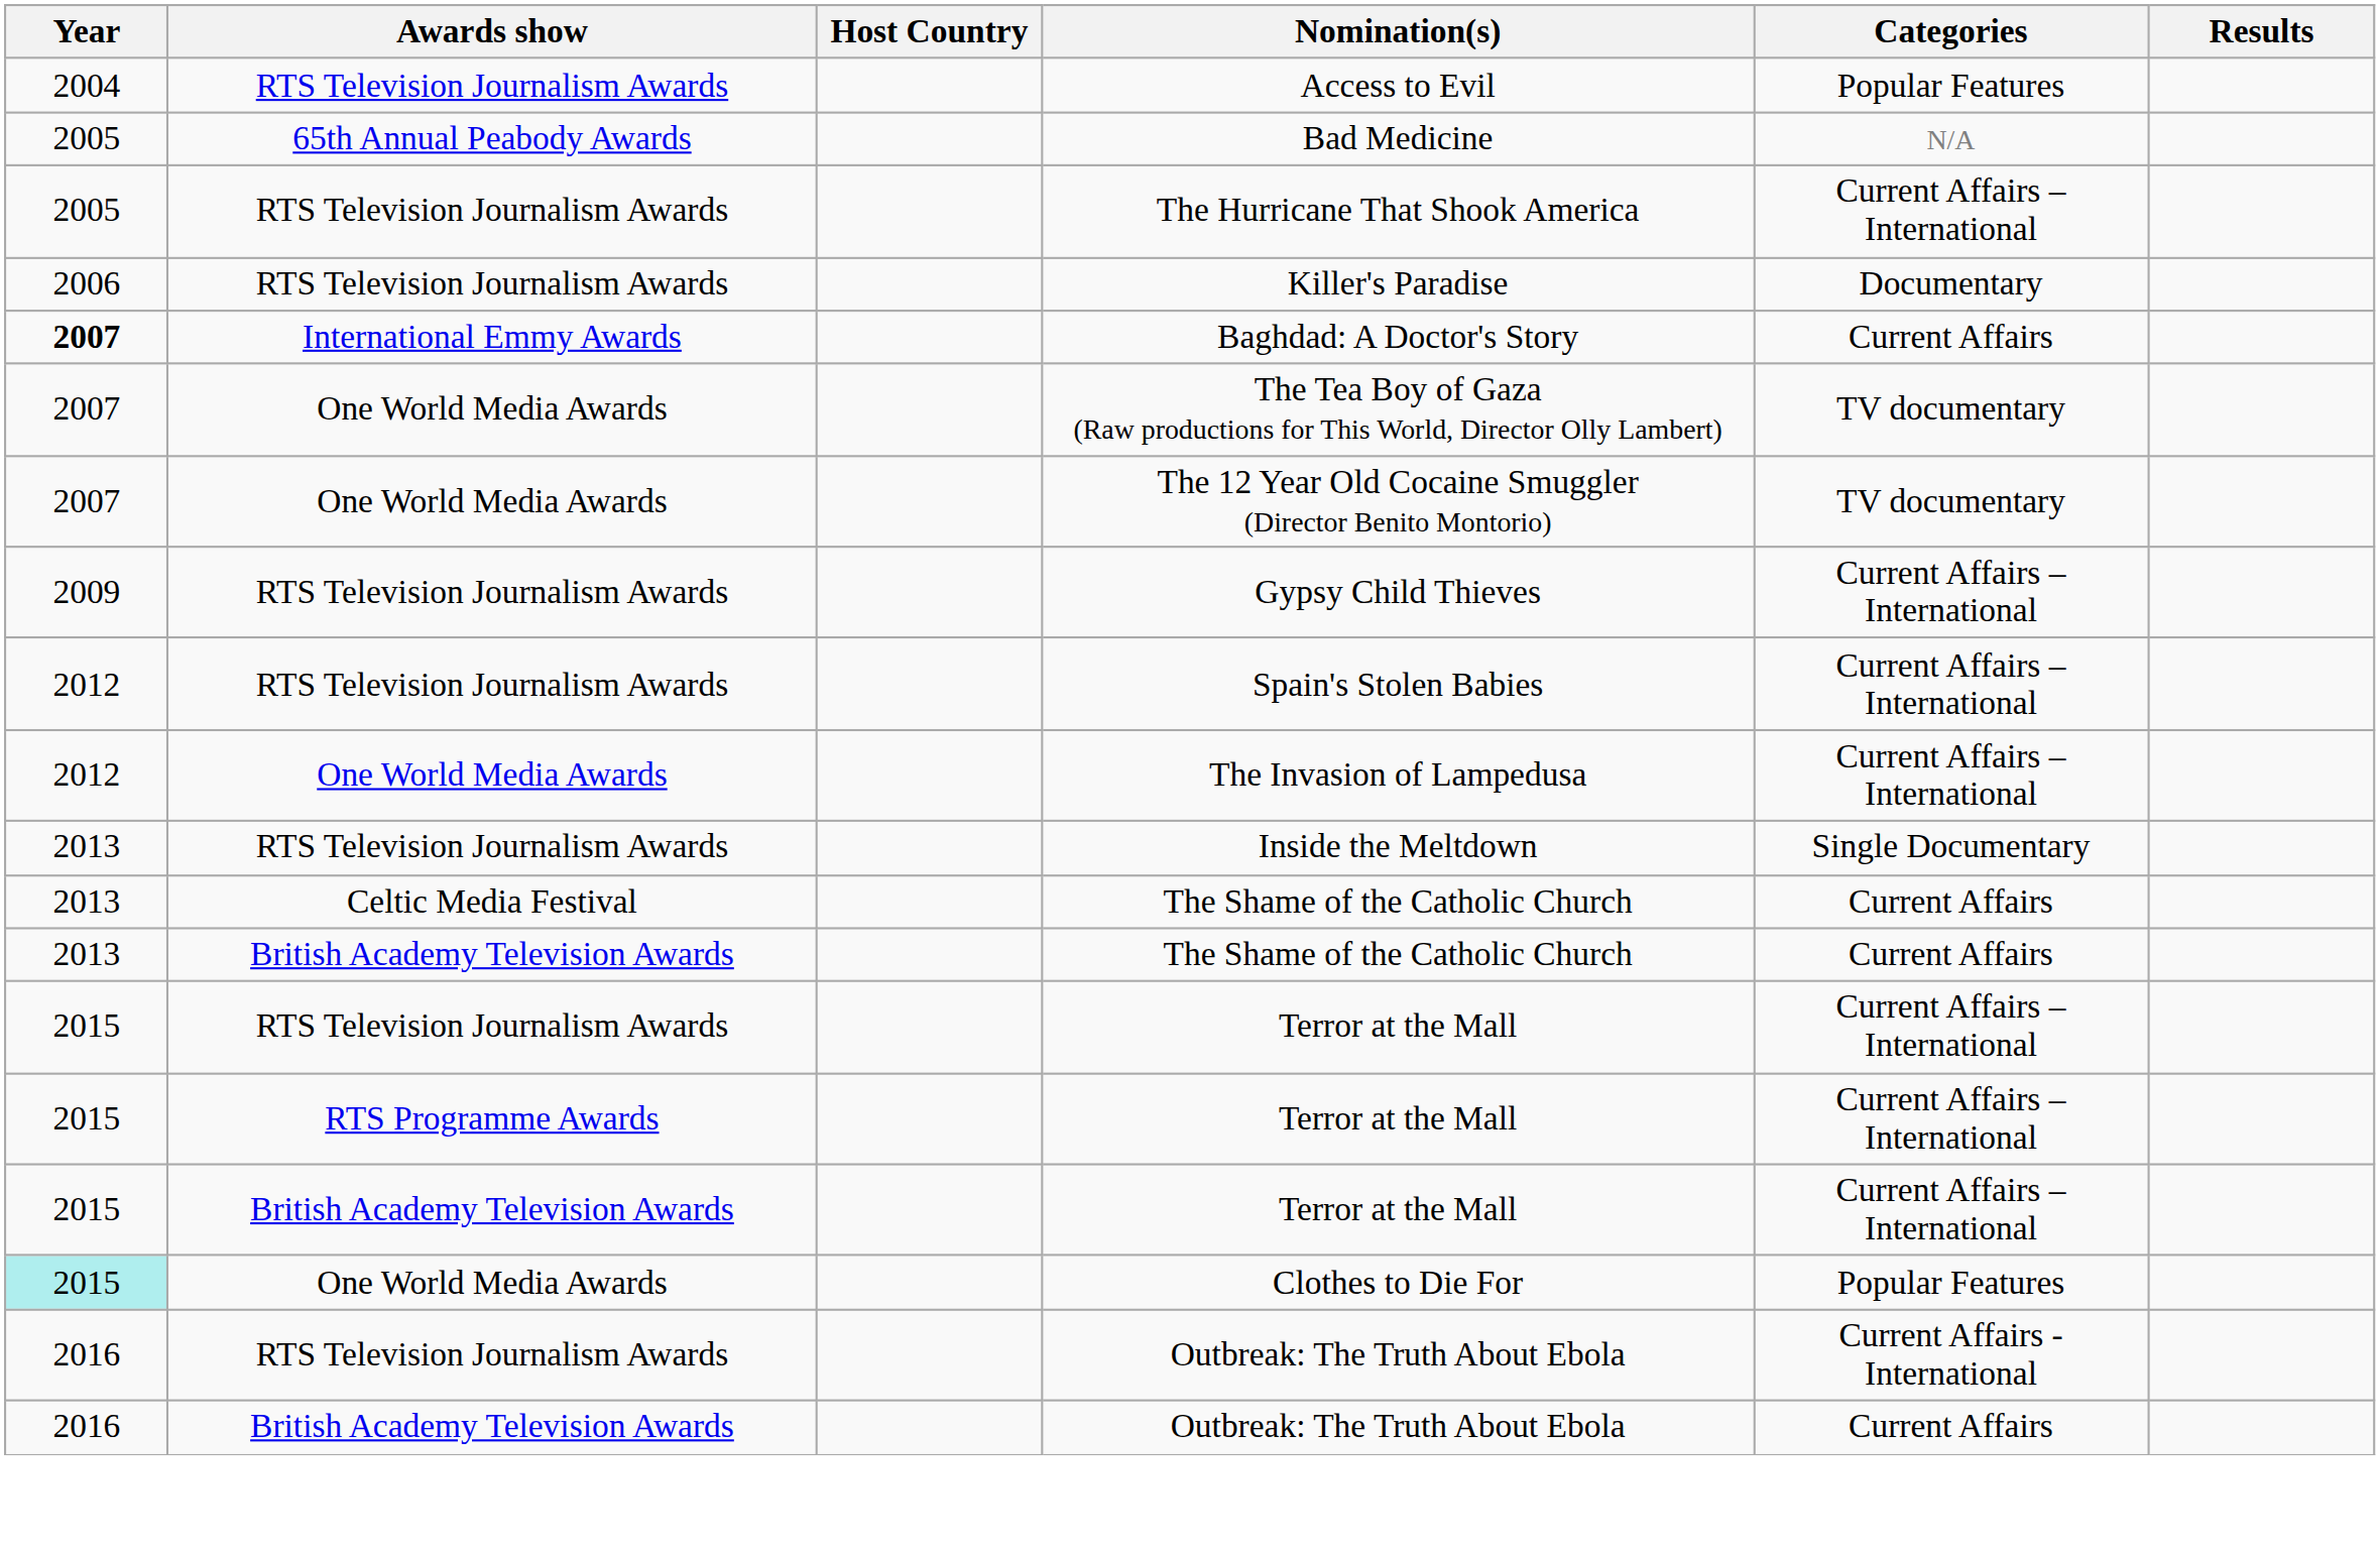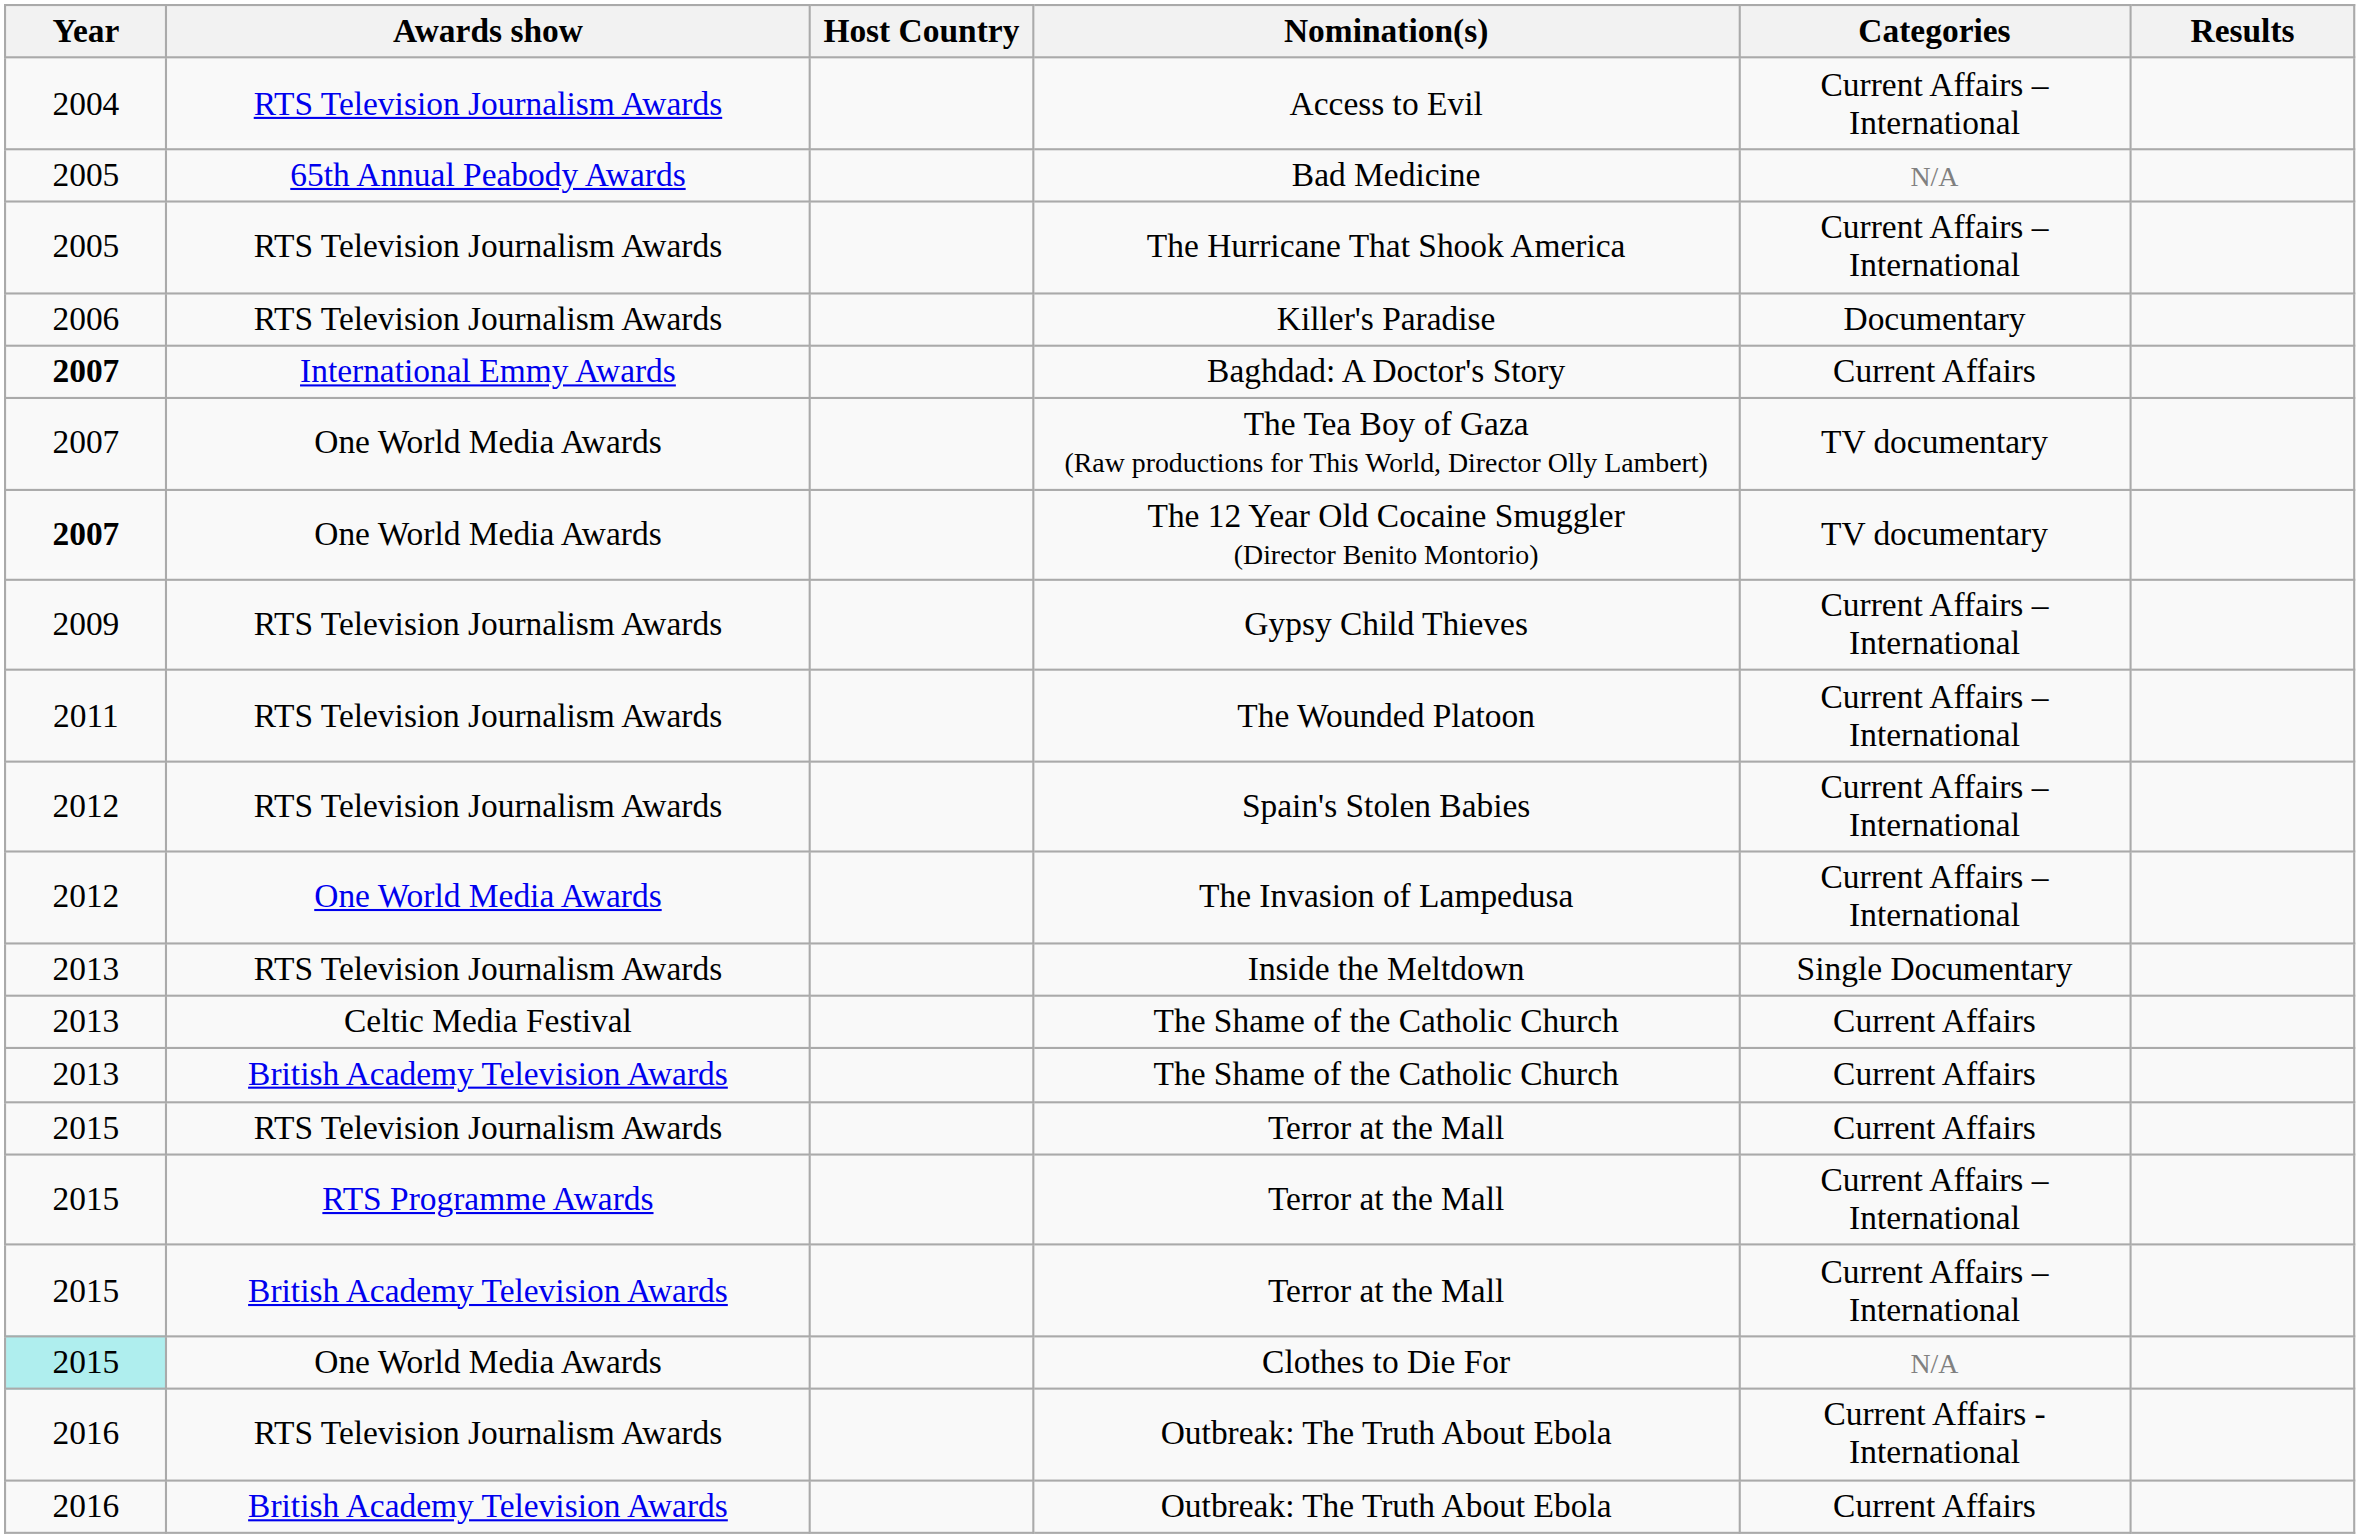Access to Evil | Categories: Popular Features -> Current Affairs – International
The 12 Year Old Cocaine Smuggler (Director Benito Montorio) | Year: normal -> bold
+ row: 2011 | RTS Television Journalism Awards | The Wounded Platoon | Current Affairs – International
RTS Television Journalism Awards / Terror at the Mall | Categories: Current Affairs – International -> Current Affairs
Clothes to Die For | Categories: Popular Features -> N/A
